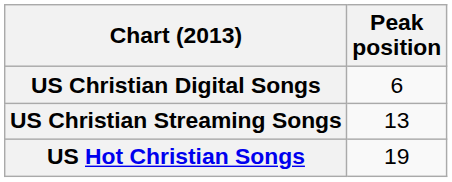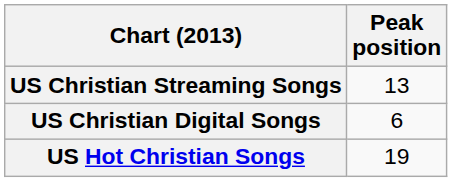rows swapped: US Christian Digital Songs <-> US Christian Streaming Songs
